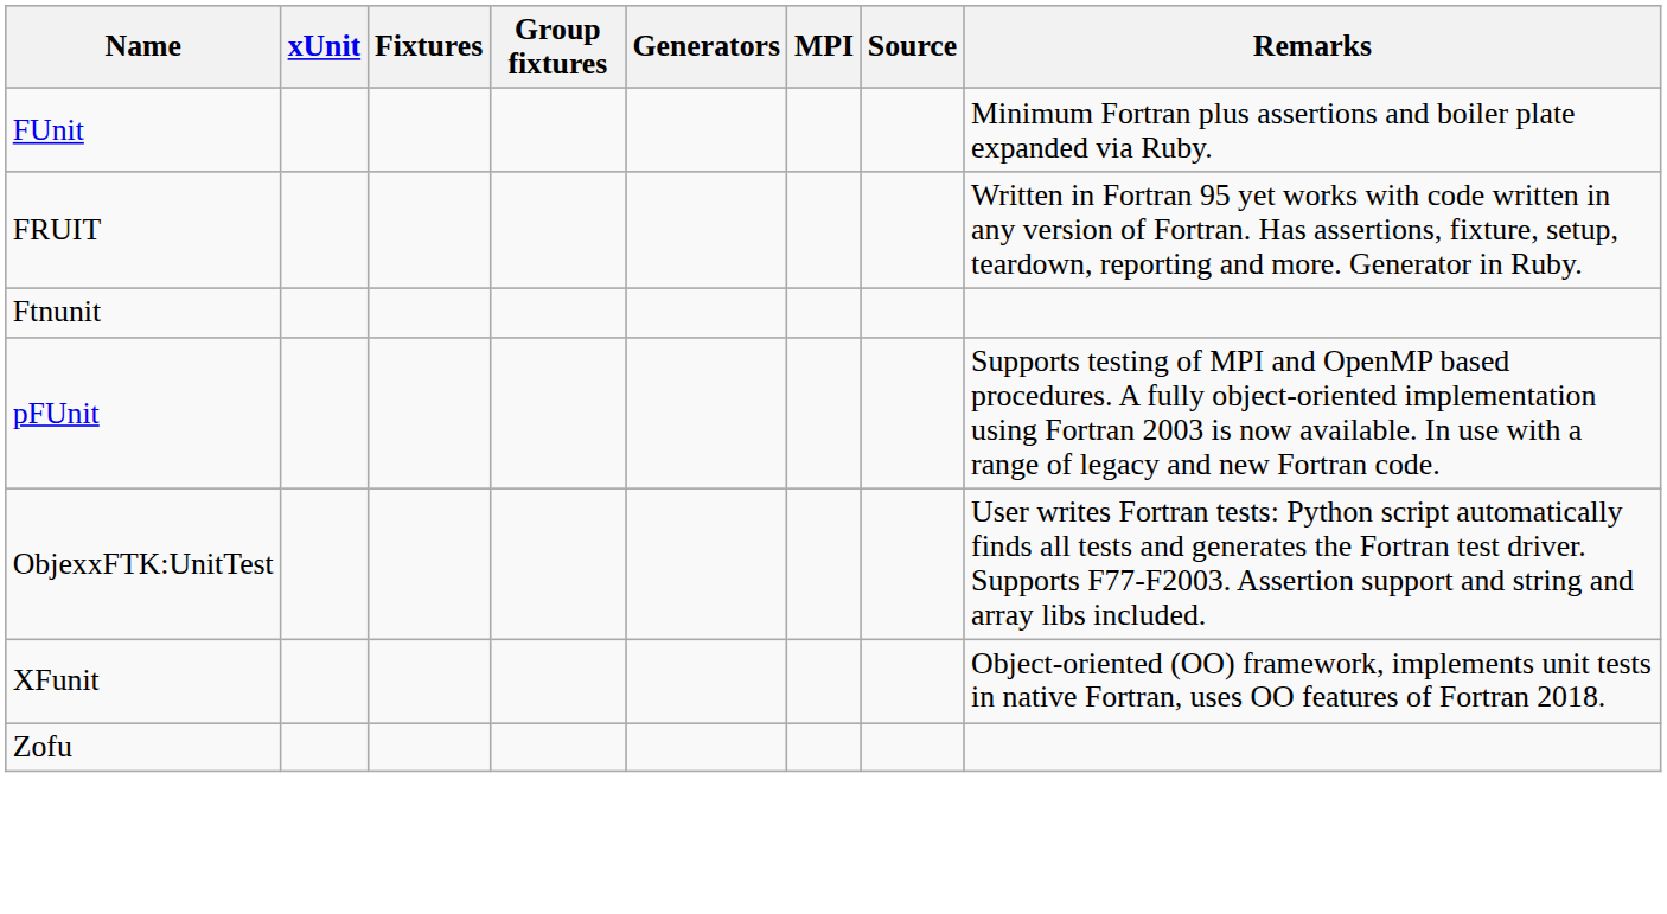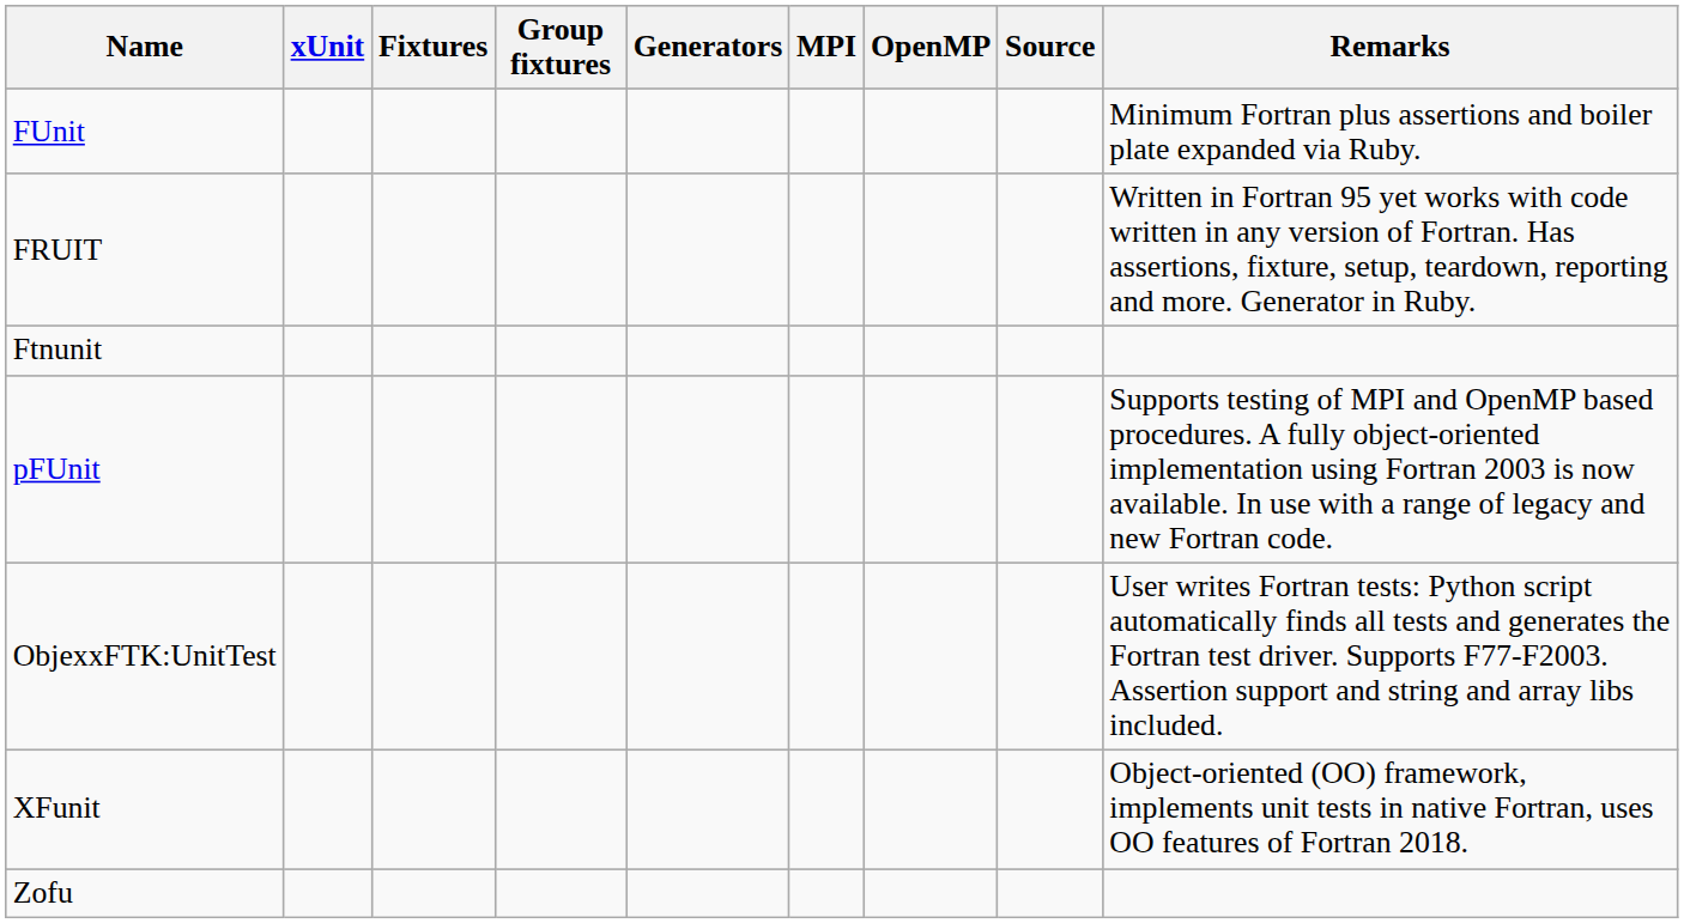+ column: OpenMP
